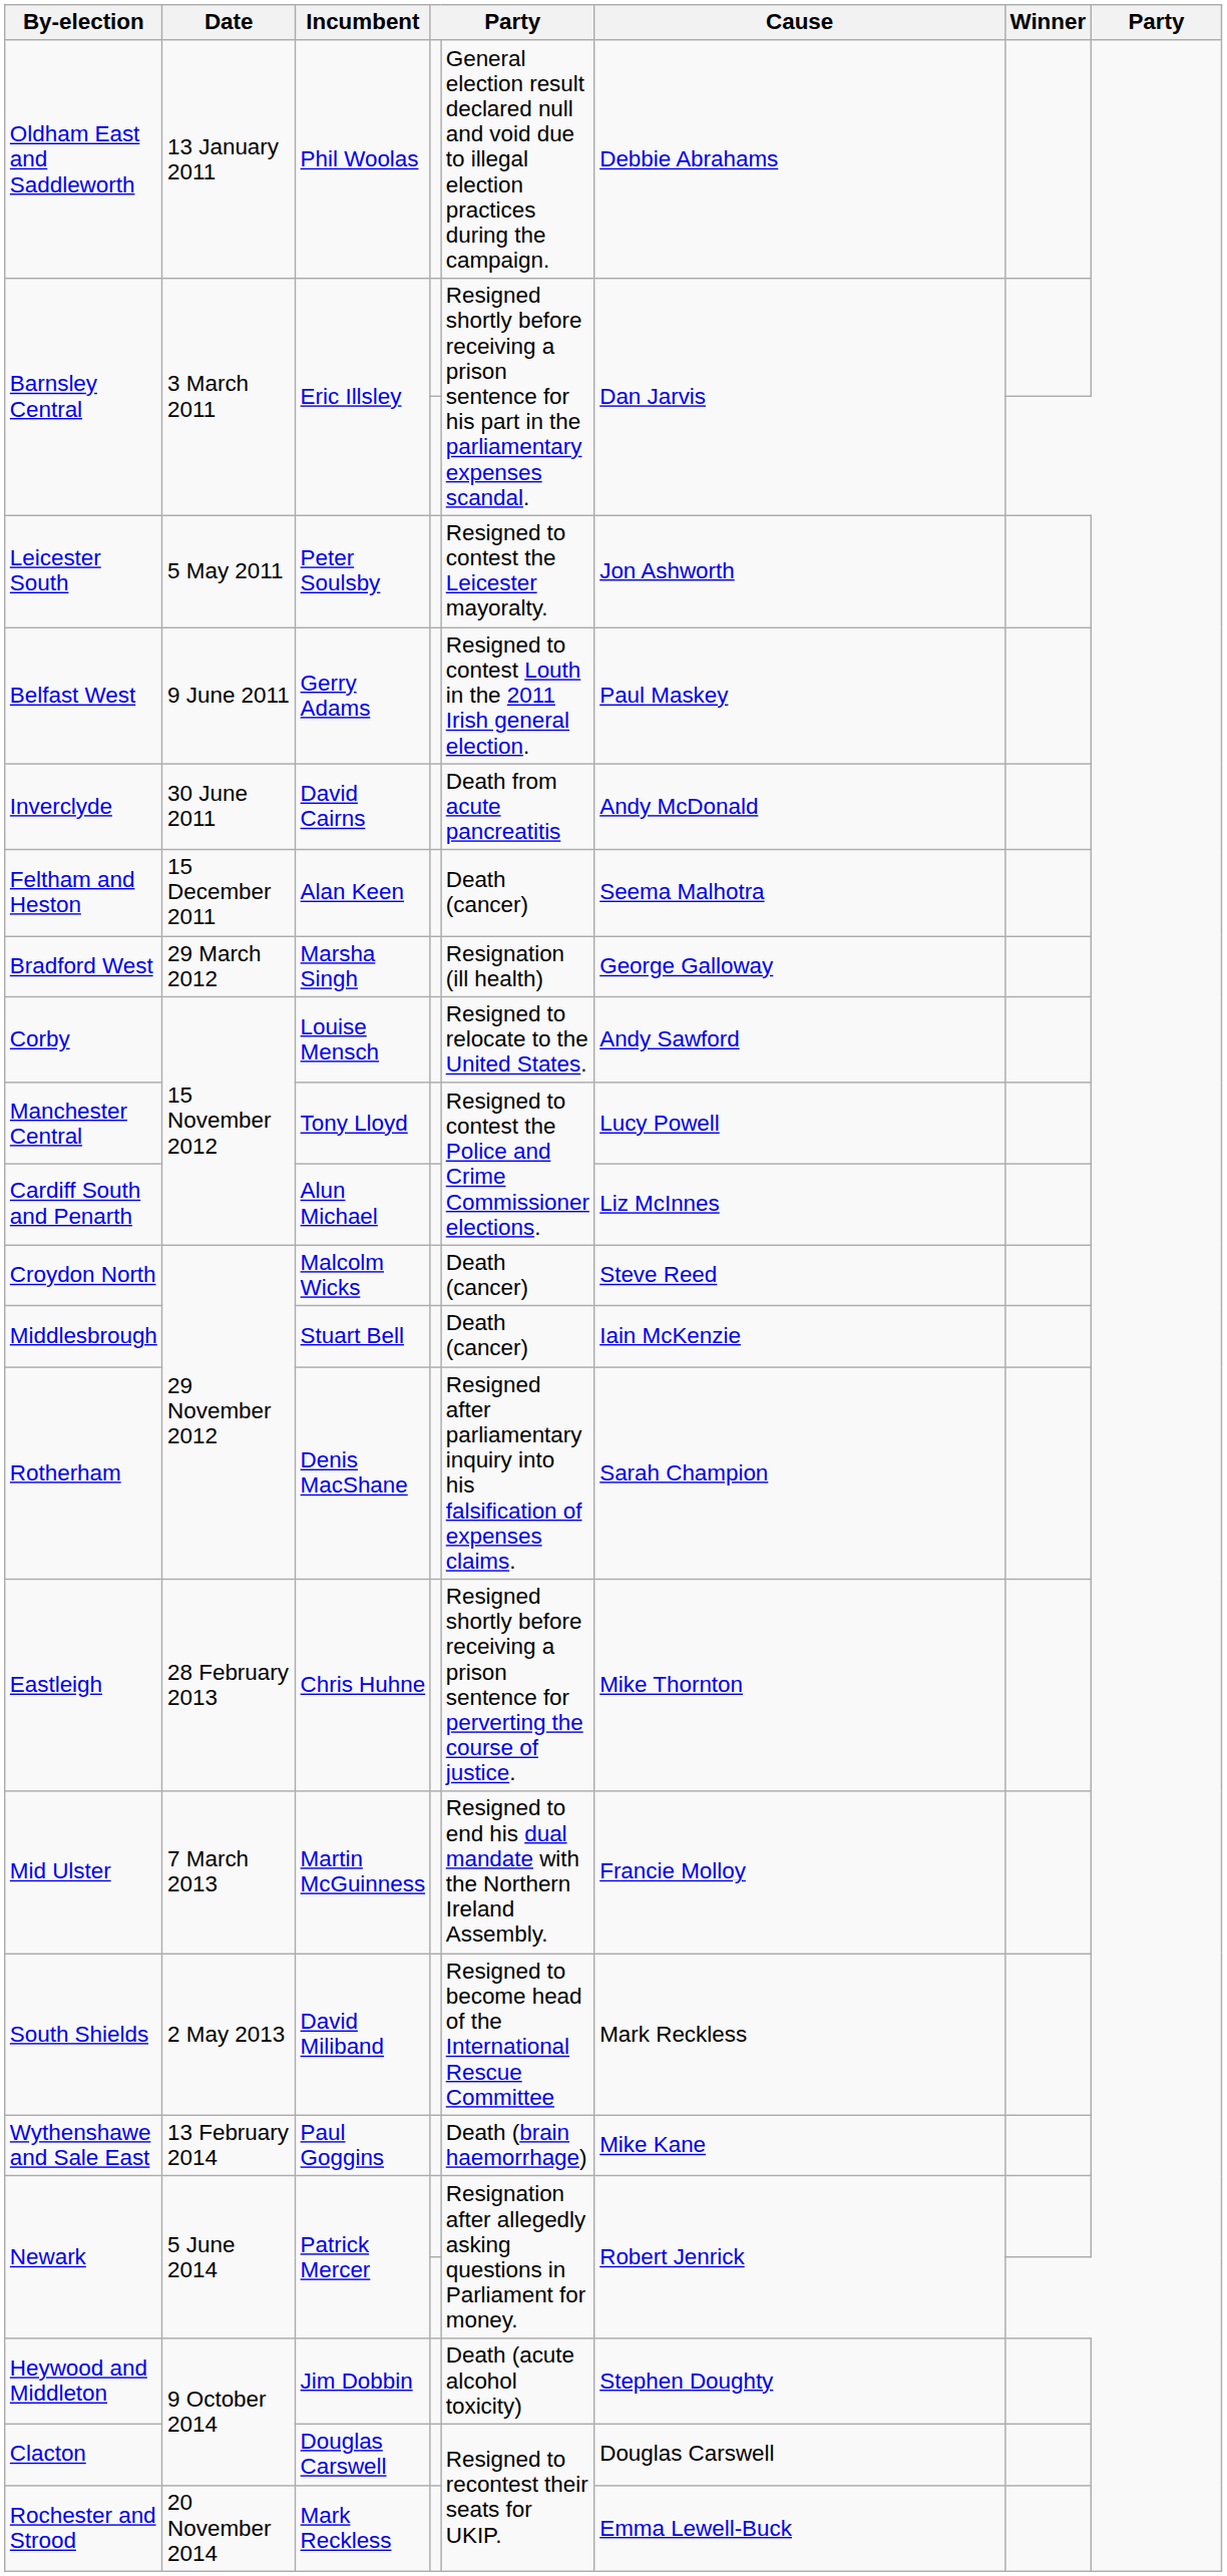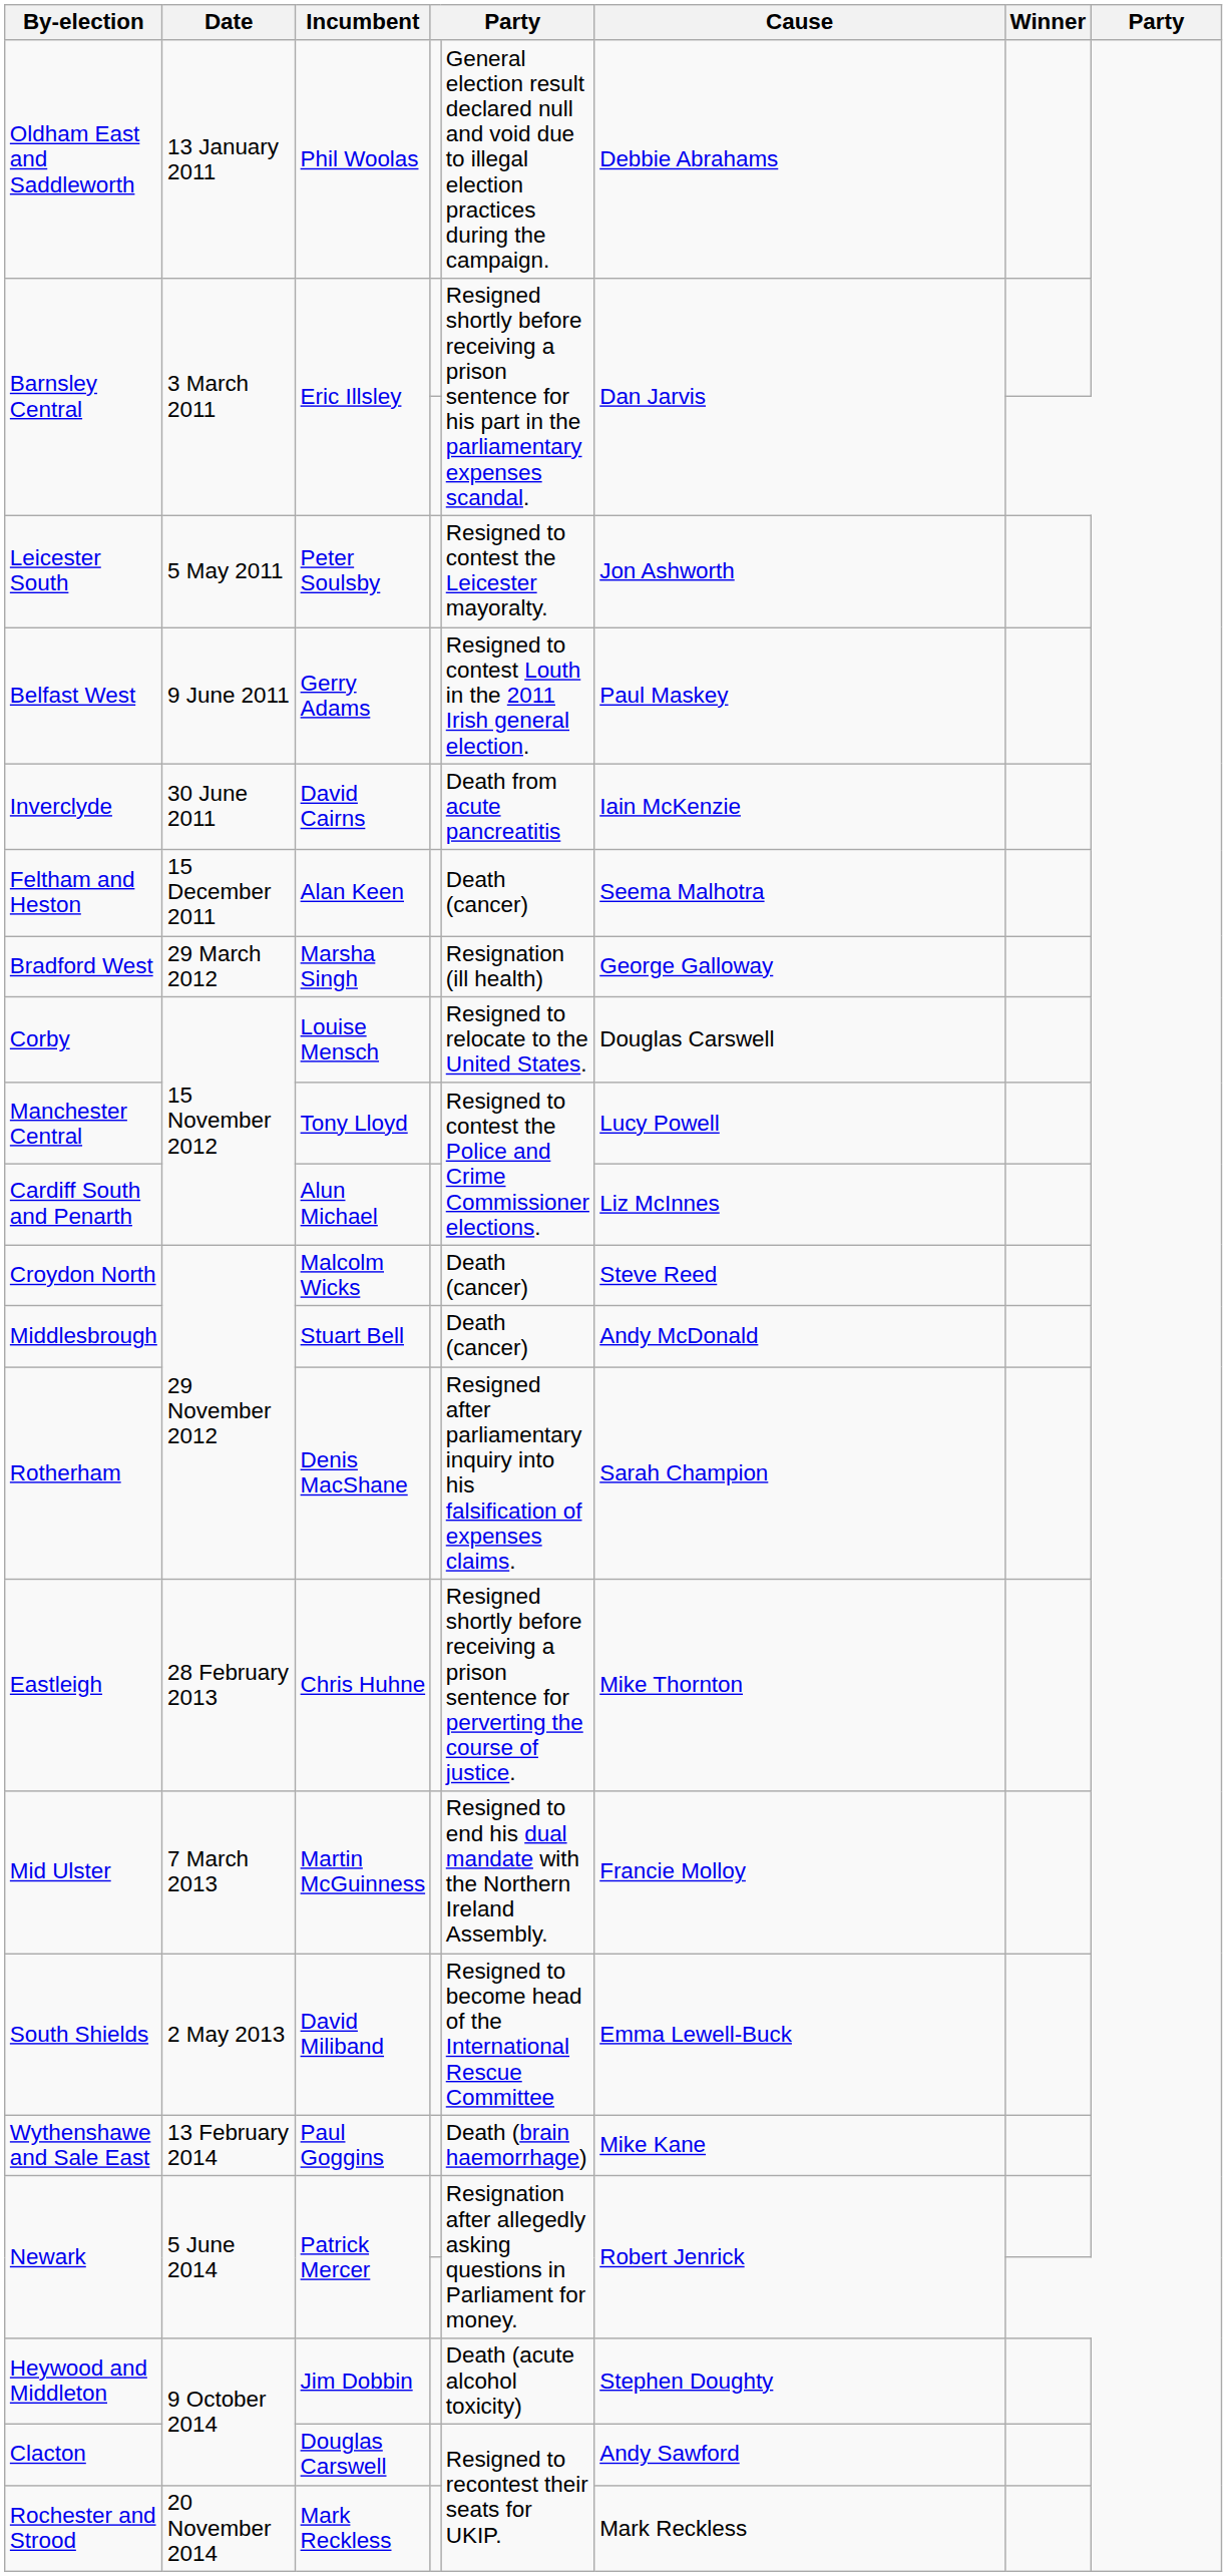Inverclyde | Cause: Andy McDonald -> Iain McKenzie
Corby | Cause: Andy Sawford -> Douglas Carswell
Middlesbrough | Cause: Iain McKenzie -> Andy McDonald
South Shields | Cause: Mark Reckless -> Emma Lewell-Buck
Clacton | Cause: Douglas Carswell -> Andy Sawford
Rochester and Strood | Cause: Emma Lewell-Buck -> Mark Reckless
